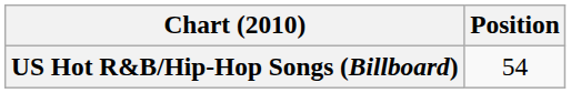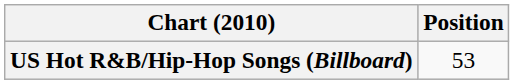US Hot R&B/Hip-Hop Songs (Billboard) | Position: 54 -> 53
